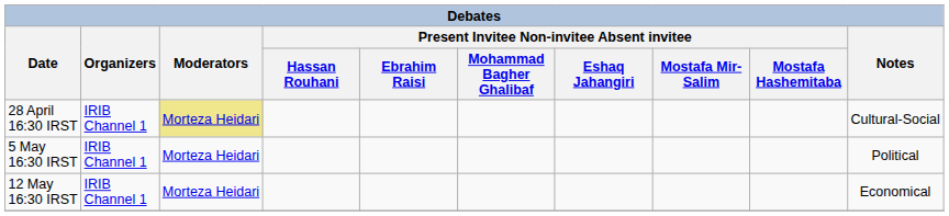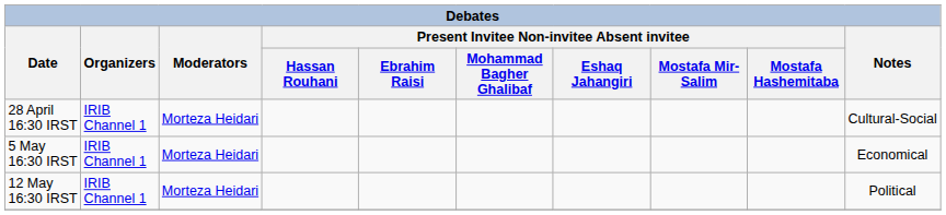28 April 16:30 IRST | Moderators: khaki background -> no background
5 May 16:30 IRST | Notes: Political -> Economical
12 May 16:30 IRST | Notes: Economical -> Political
